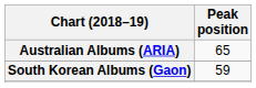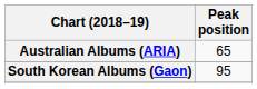South Korean Albums (Gaon) | Peak position: 59 -> 95
